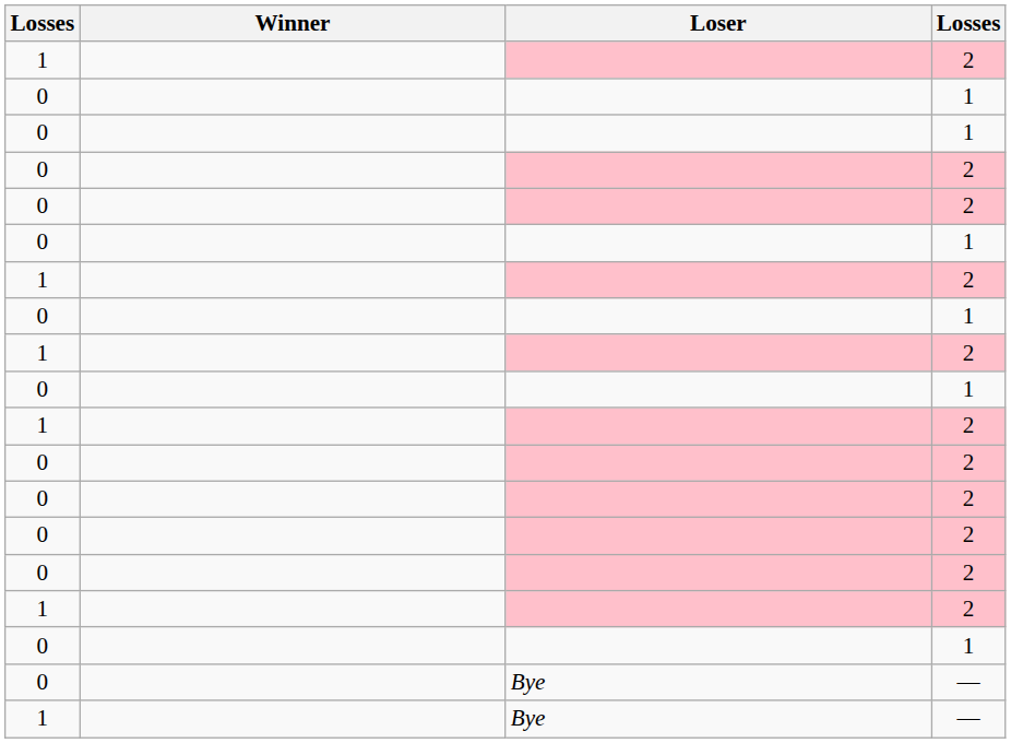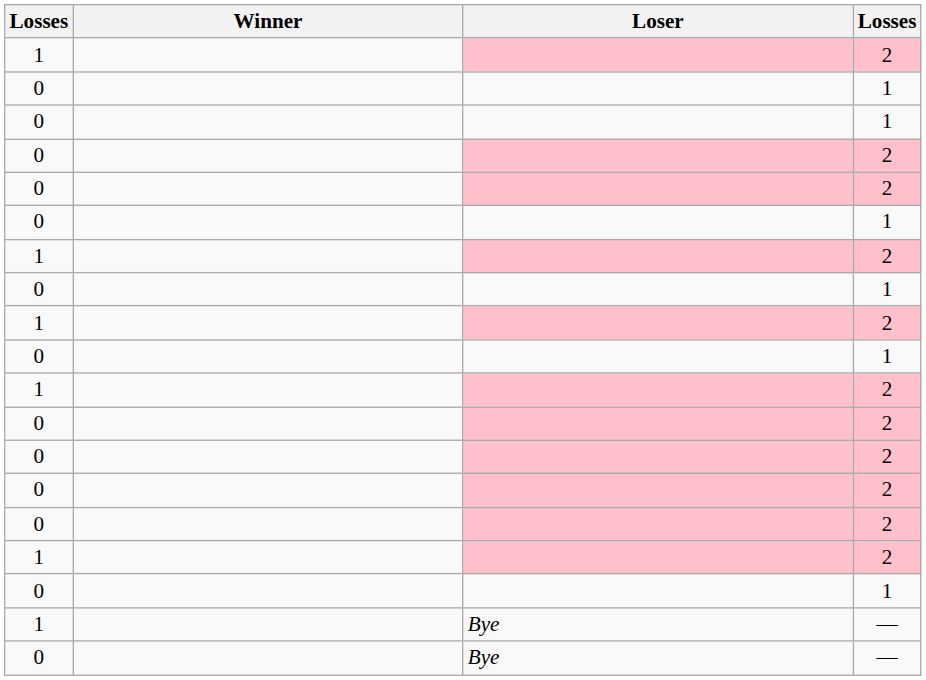rows swapped: 0 / — <-> 1 / —
